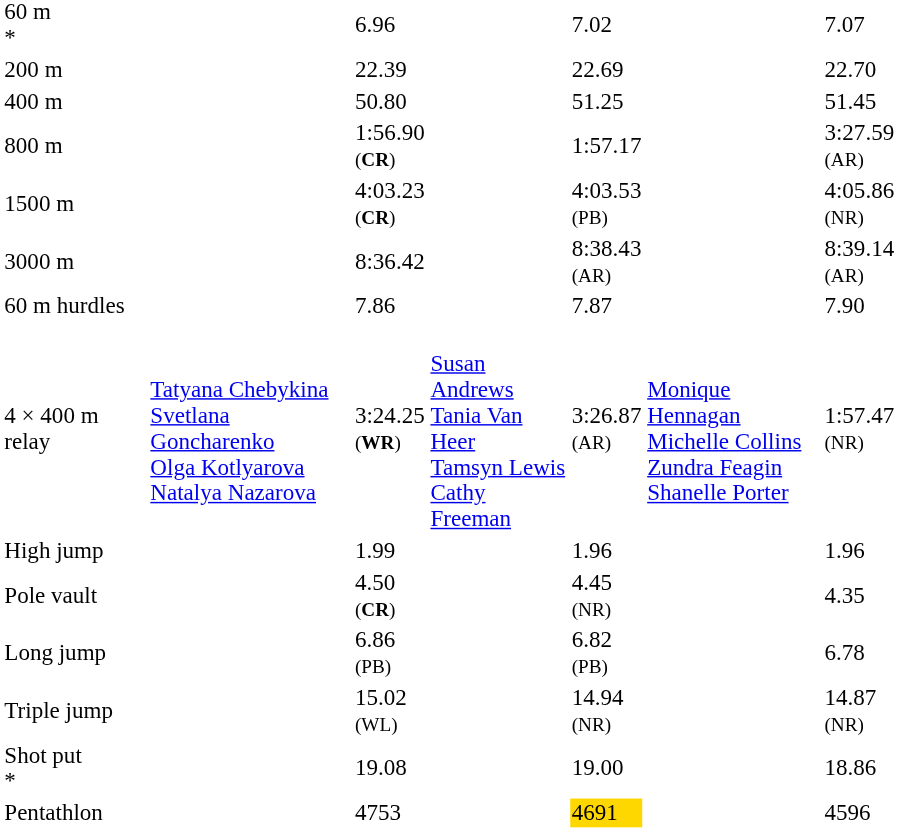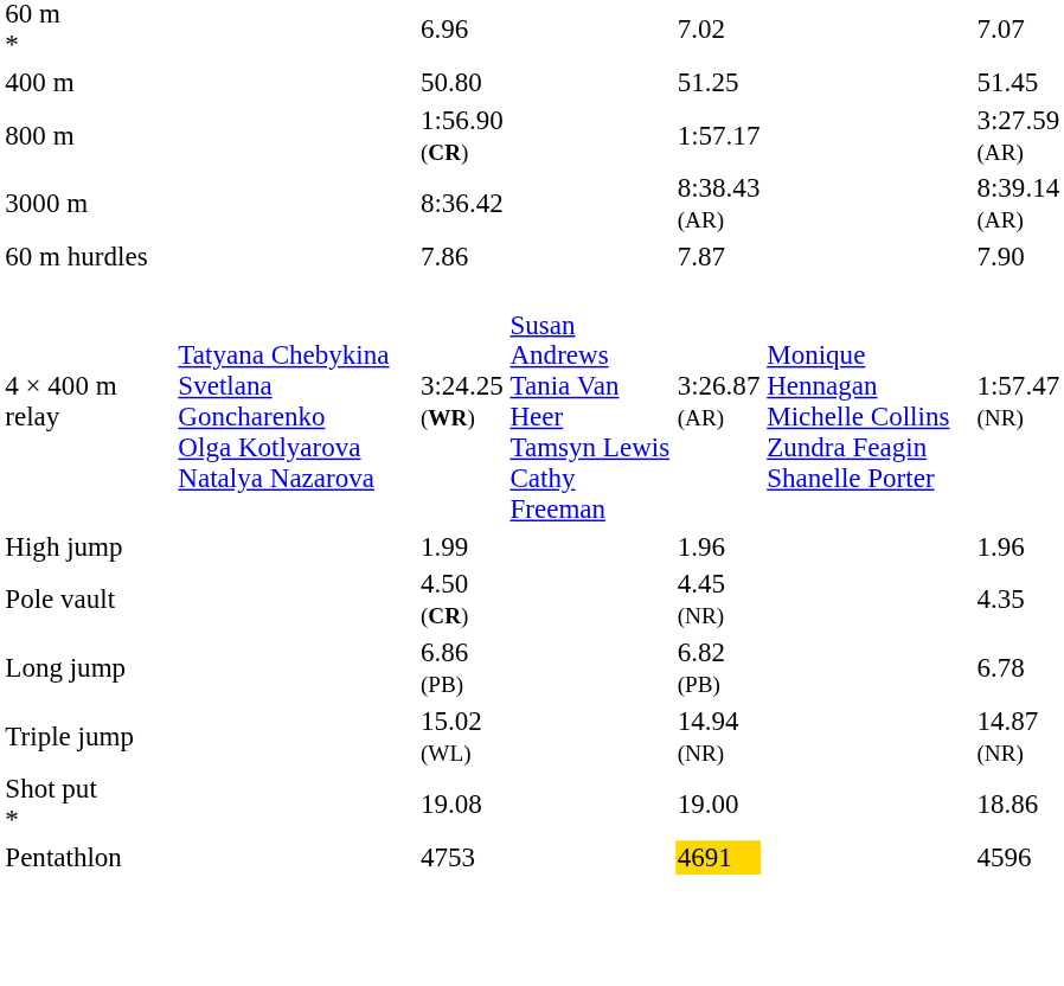- row: 200 m | 22.39 | 22.69 | 22.70
- row: 1500 m | 4:03.23 (CR) | 4:03.53 (PB) | 4:05.86 (NR)
